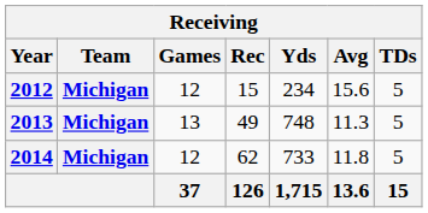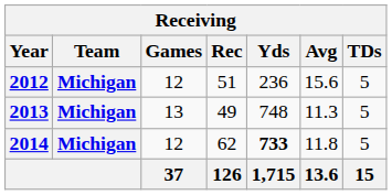2012 | Rec: 15 -> 51
2012 | Yds: 234 -> 236
2014 | Yds: normal -> bold
